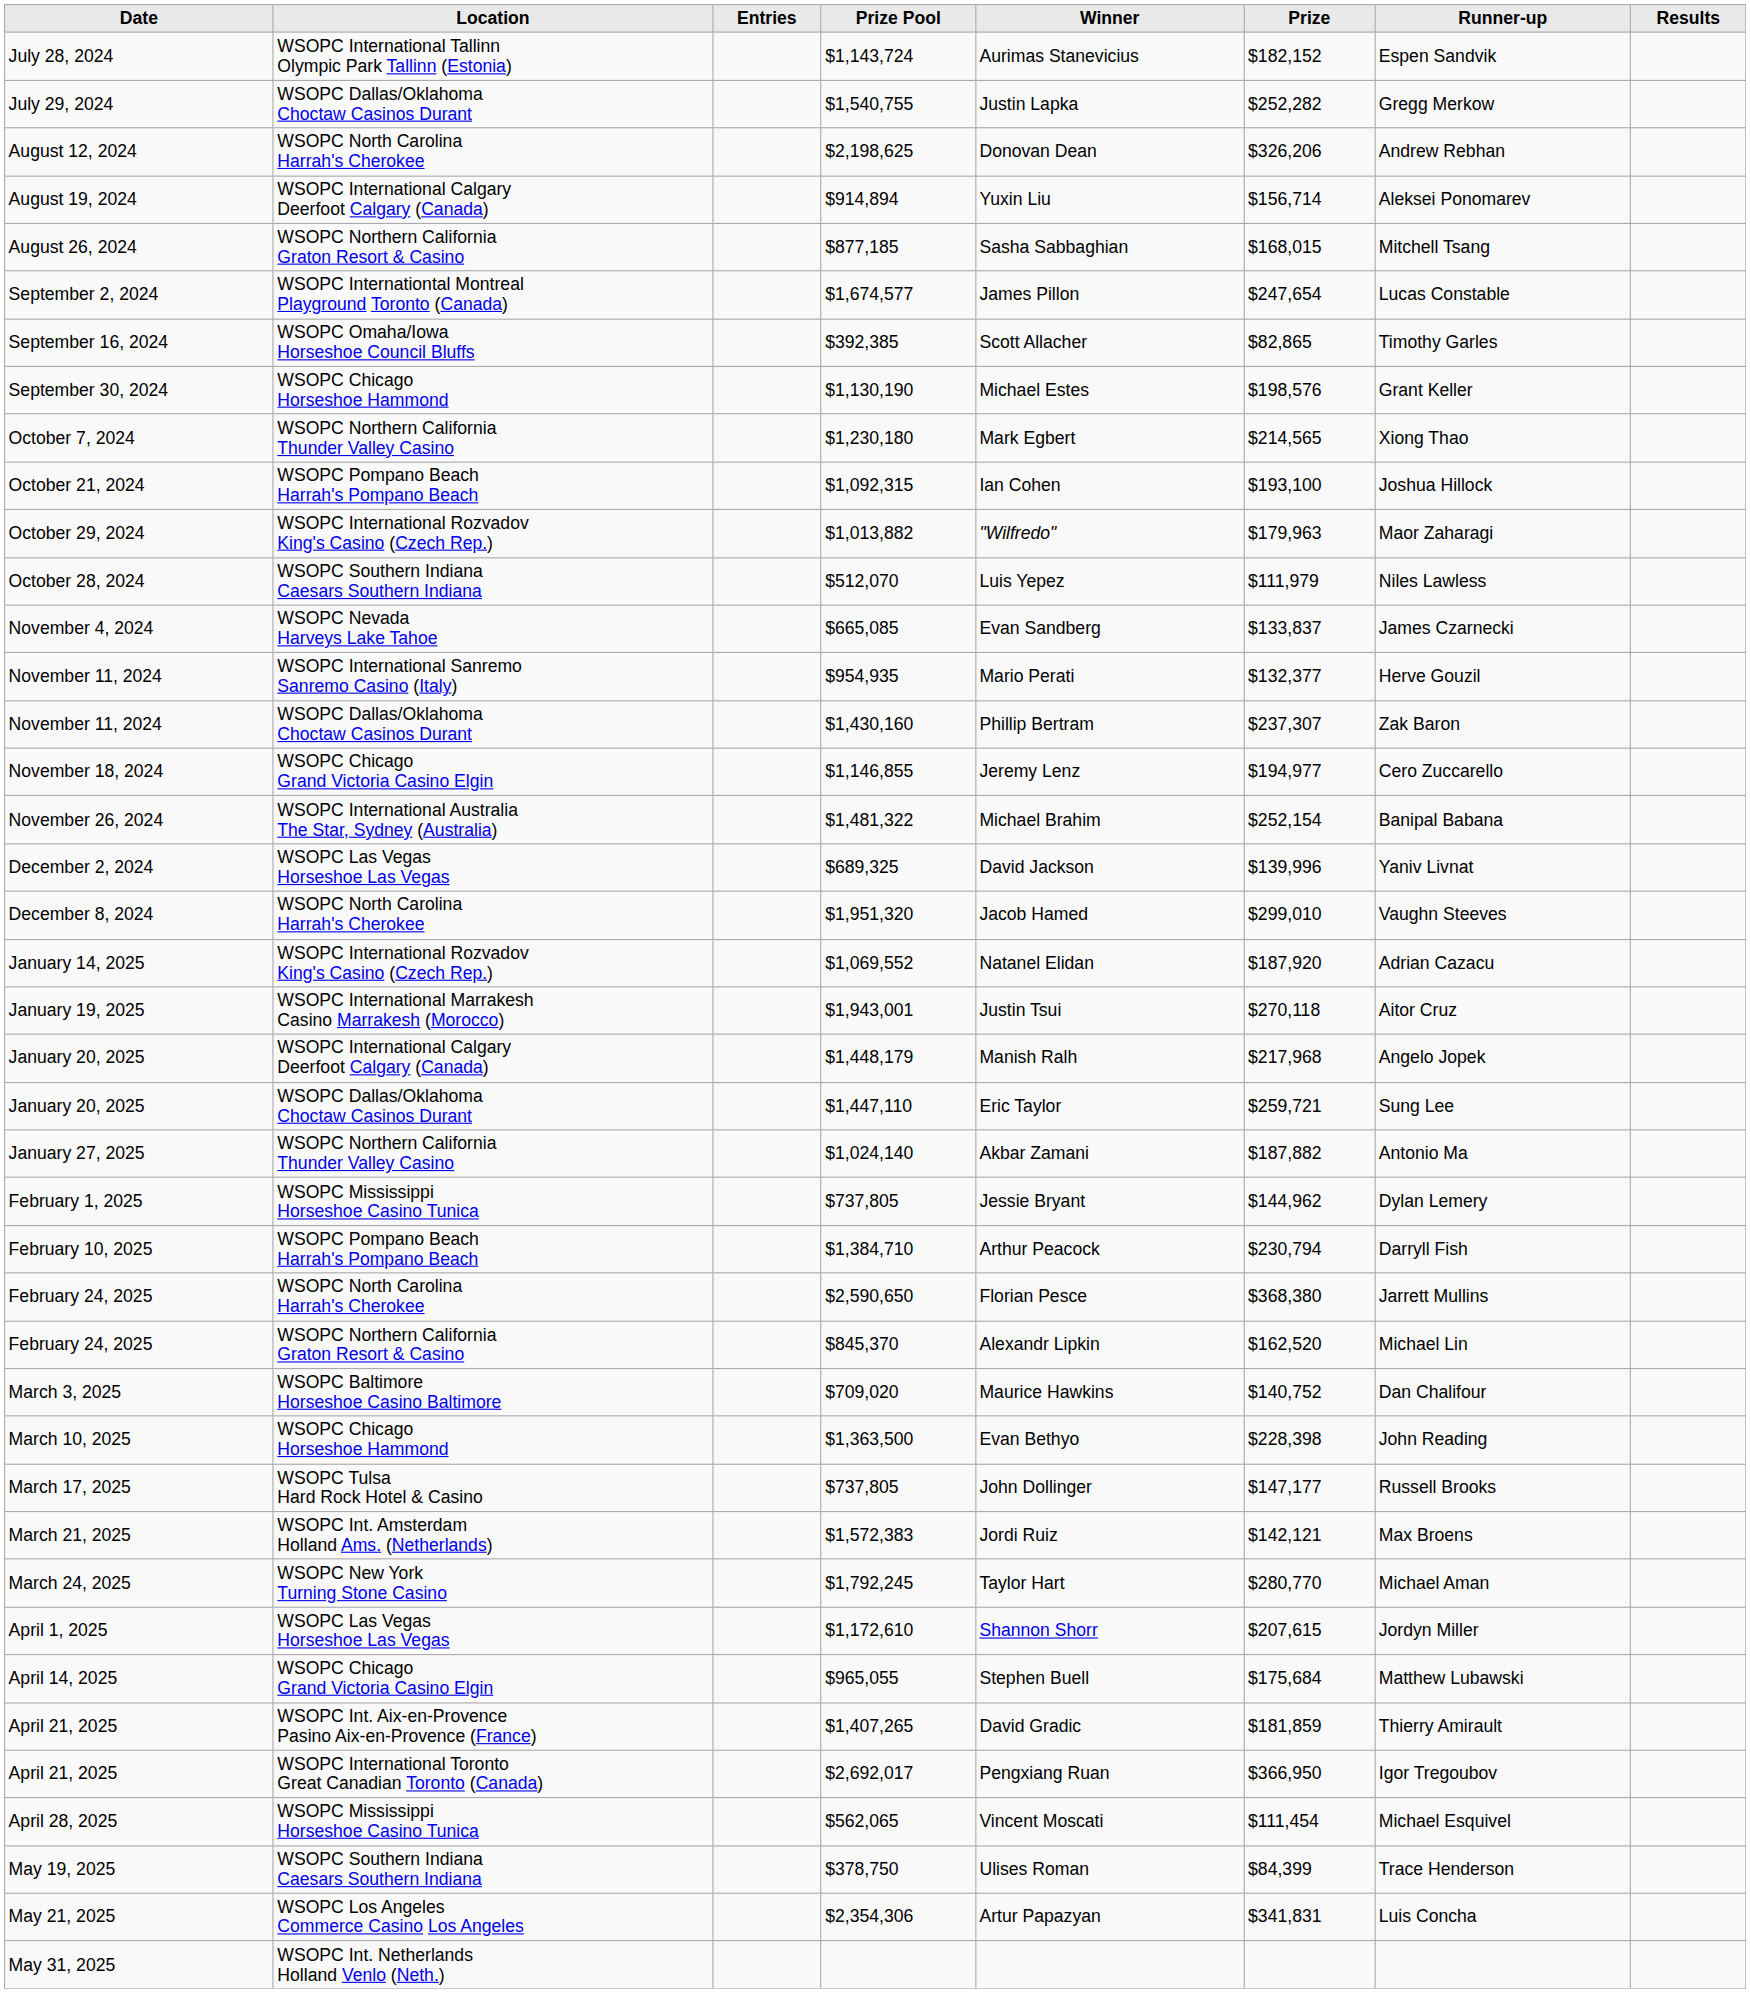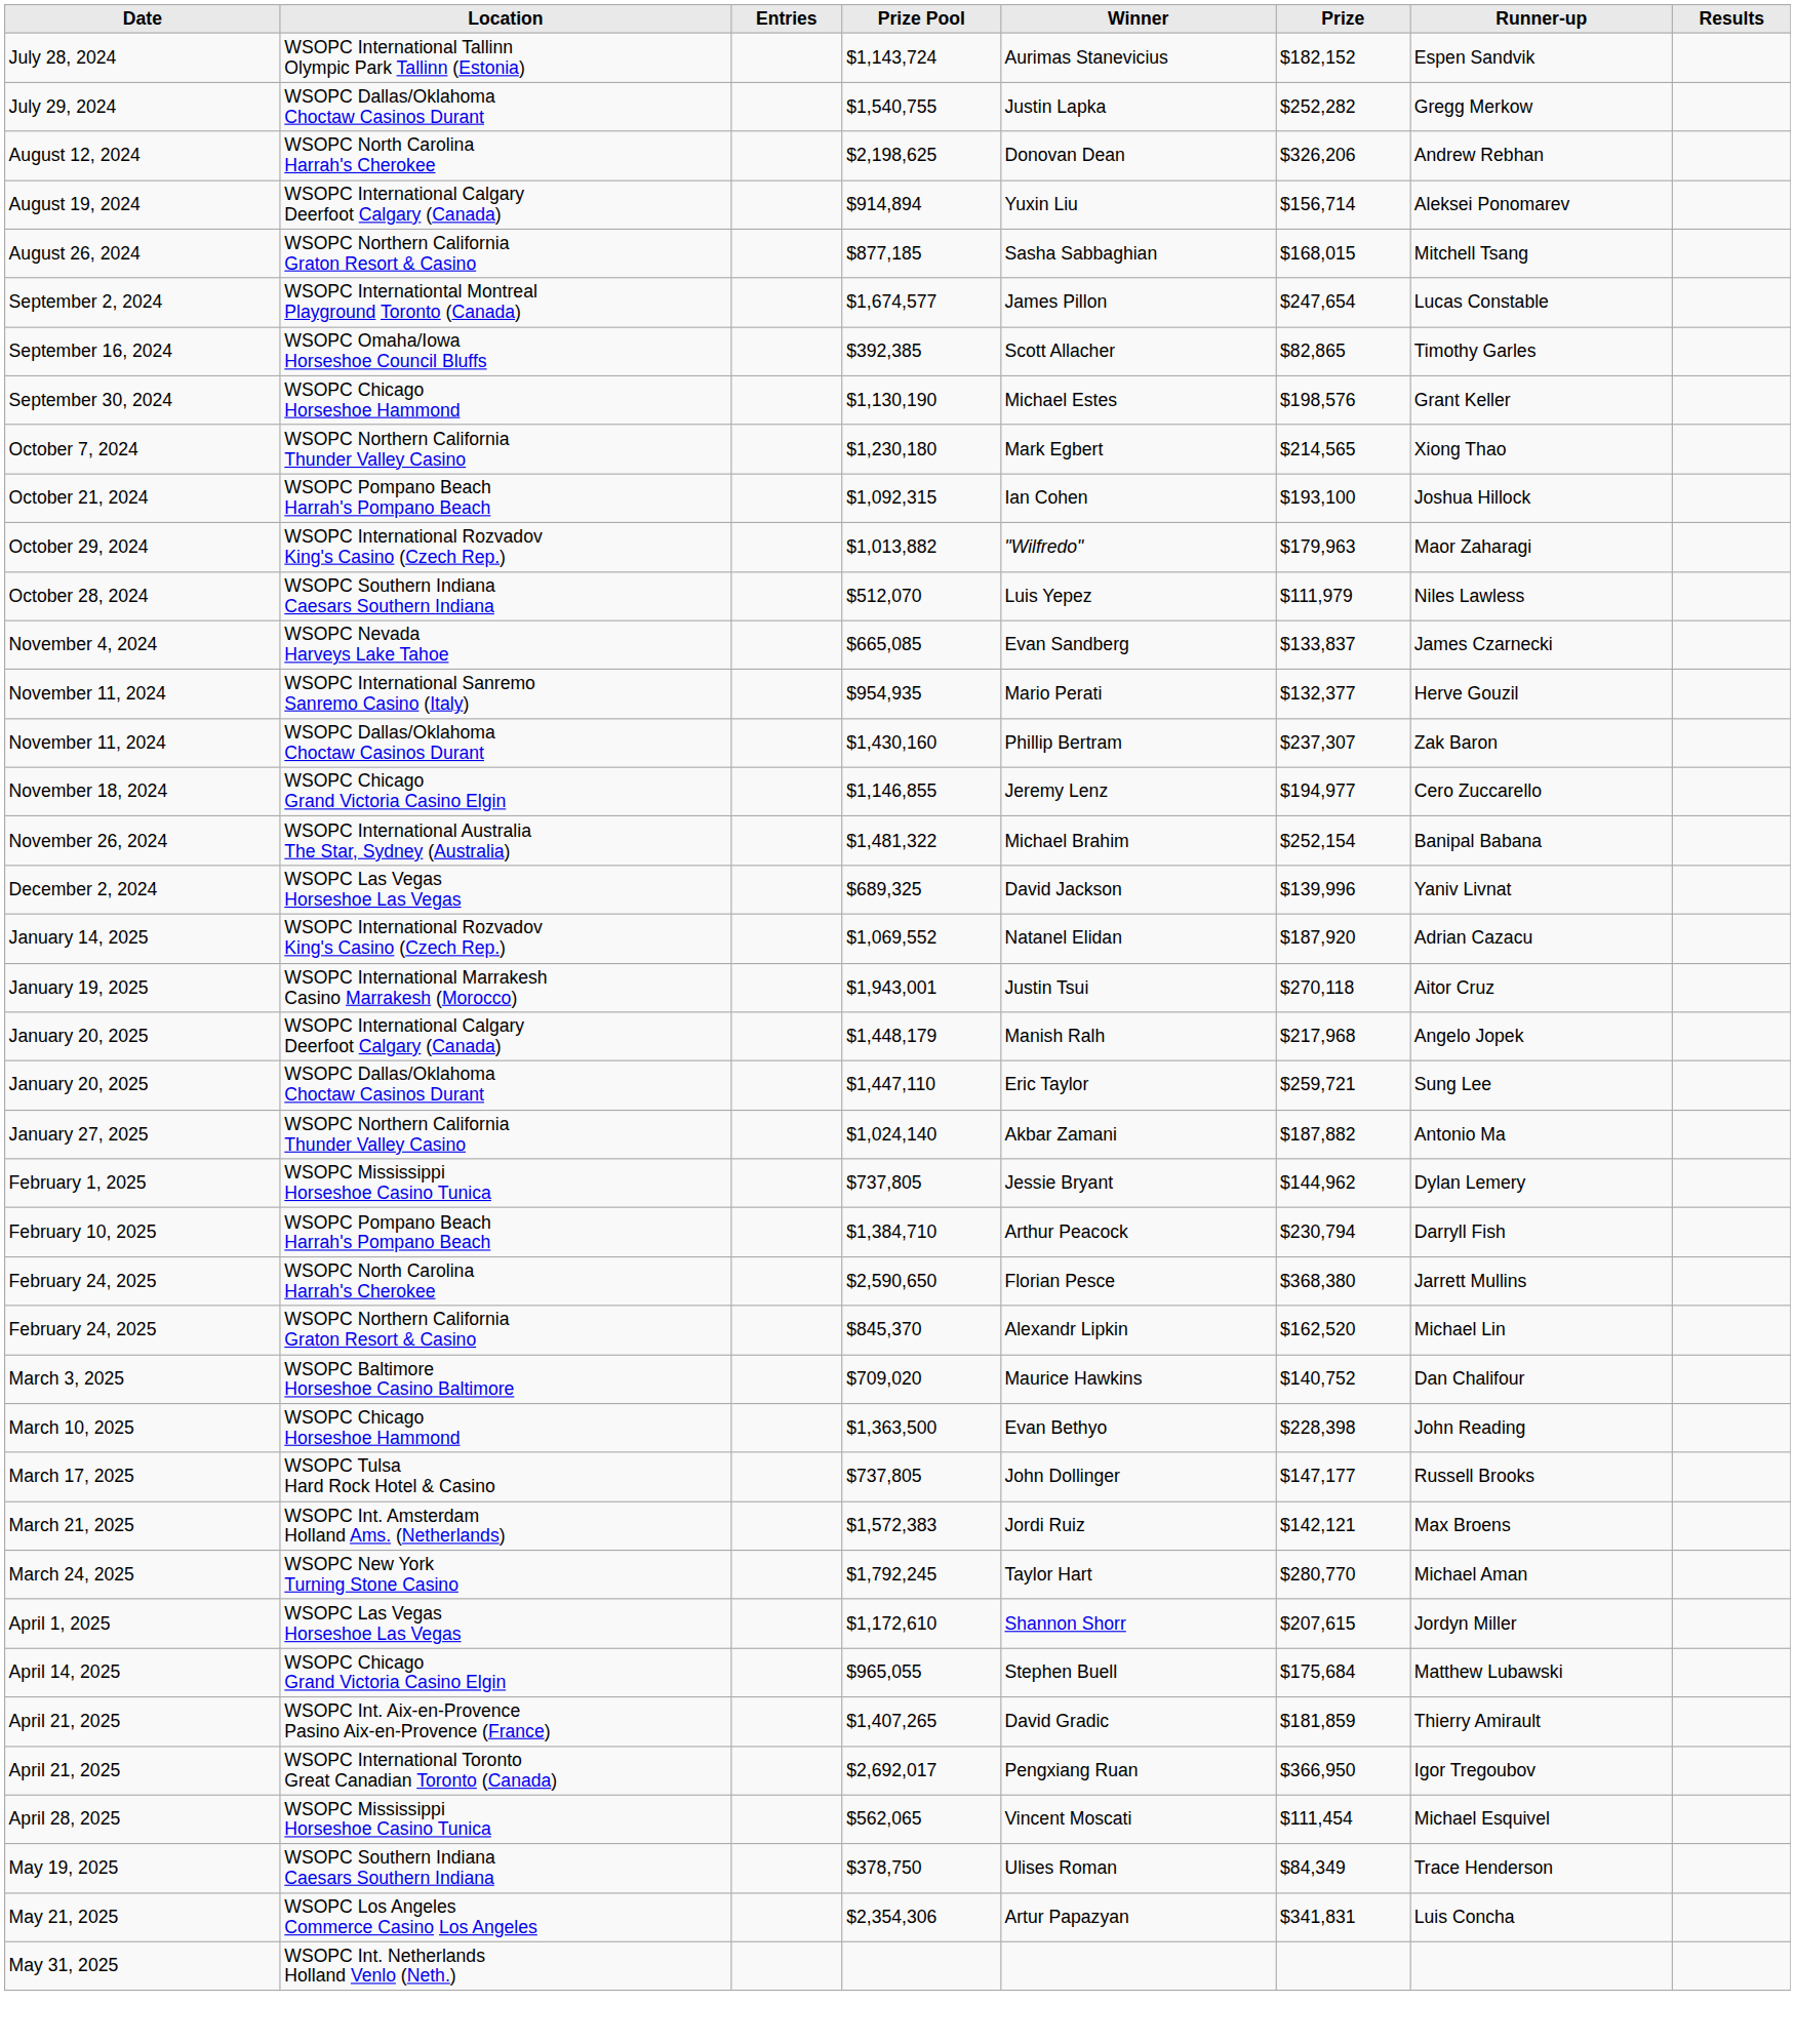- row: December 8, 2024 | WSOPC North Carolina Harrah's Cherokee | $1,951,320 | Jacob Hamed | $299,010 | Vaughn Steeves
May 19, 2025 | Prize: $84,399 -> $84,349
